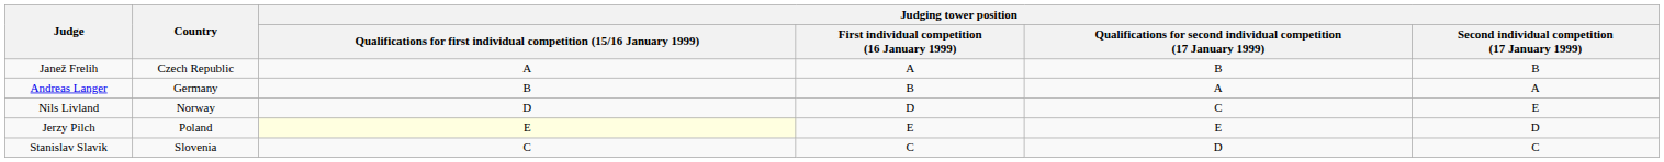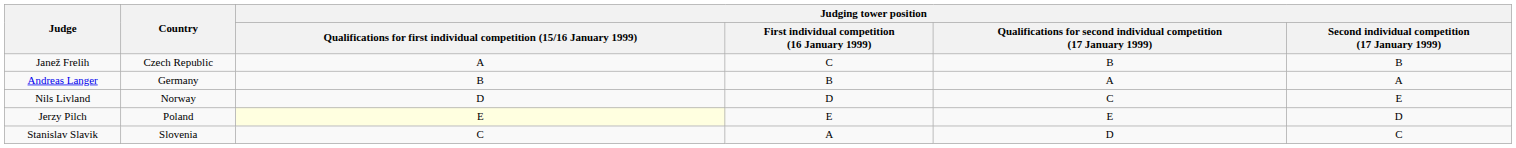Janež Frelih | column 4: A -> C
Stanislav Slavik | column 4: C -> A
